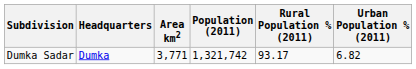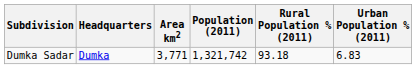Dumka Sadar | Rural Population % (2011): 93.17 -> 93.18
Dumka Sadar | Urban Population % (2011): 6.82 -> 6.83
